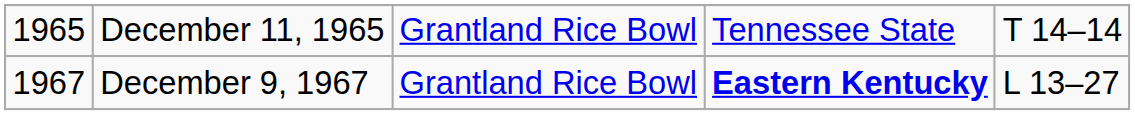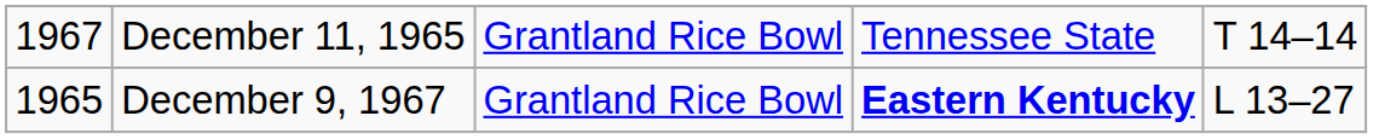December 11, 1965 | column 1: 1965 -> 1967
December 9, 1967 | column 1: 1967 -> 1965
